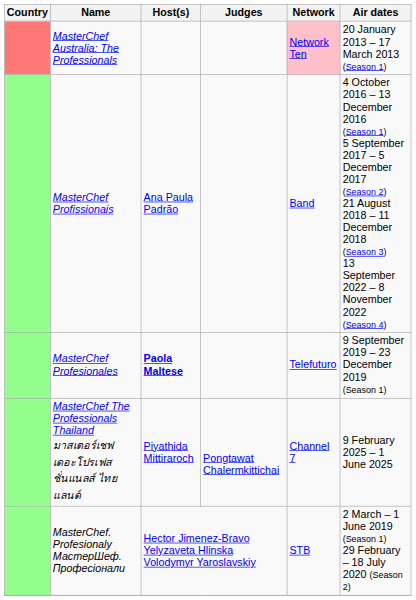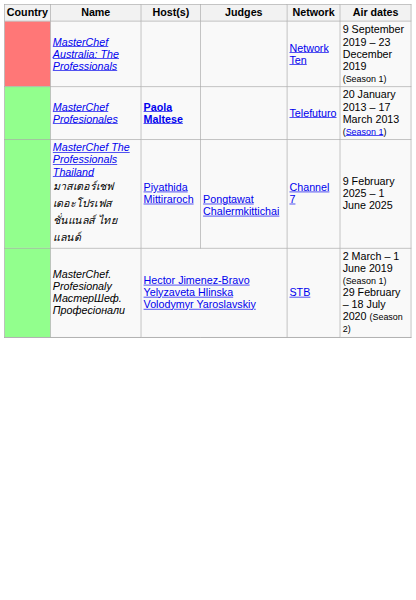MasterChef Australia: The Professionals | Network: pink background -> no background
MasterChef Australia: The Professionals | Air dates: 20 January 2013 – 17 March 2013 (Season 1) -> 9 September 2019 – 23 December 2019 (Season 1)
- row: MasterChef Profissionais | Ana Paula Padrão | Band | 4 October 2016 – 13 December 2016 (Season 1) 5 September 2017 – 5 December 2017 (Season 2) 21 August 2018 – 11 December 2018 (Season 3) 13 September 2022 – 8 November 2022 (Season 4)
MasterChef Profesionales | Air dates: 9 September 2019 – 23 December 2019 (Season 1) -> 20 January 2013 – 17 March 2013 (Season 1)
